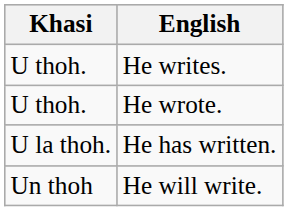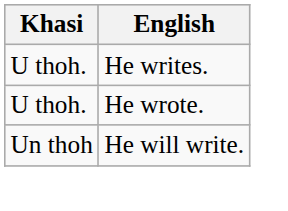- row: U la thoh. | He has written.
